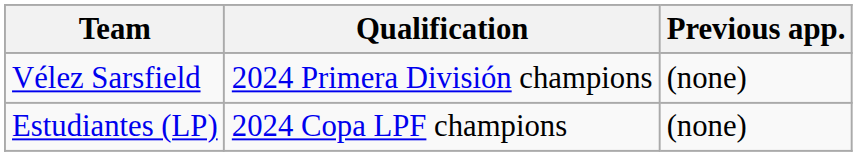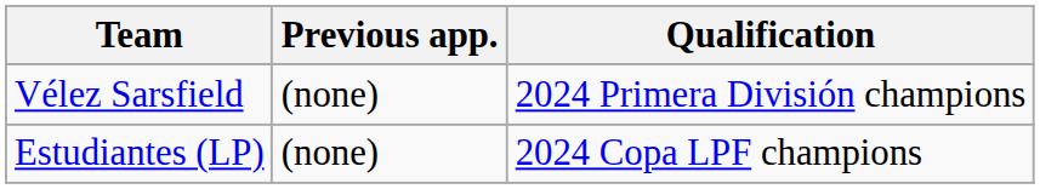columns swapped: Qualification <-> Previous app.
